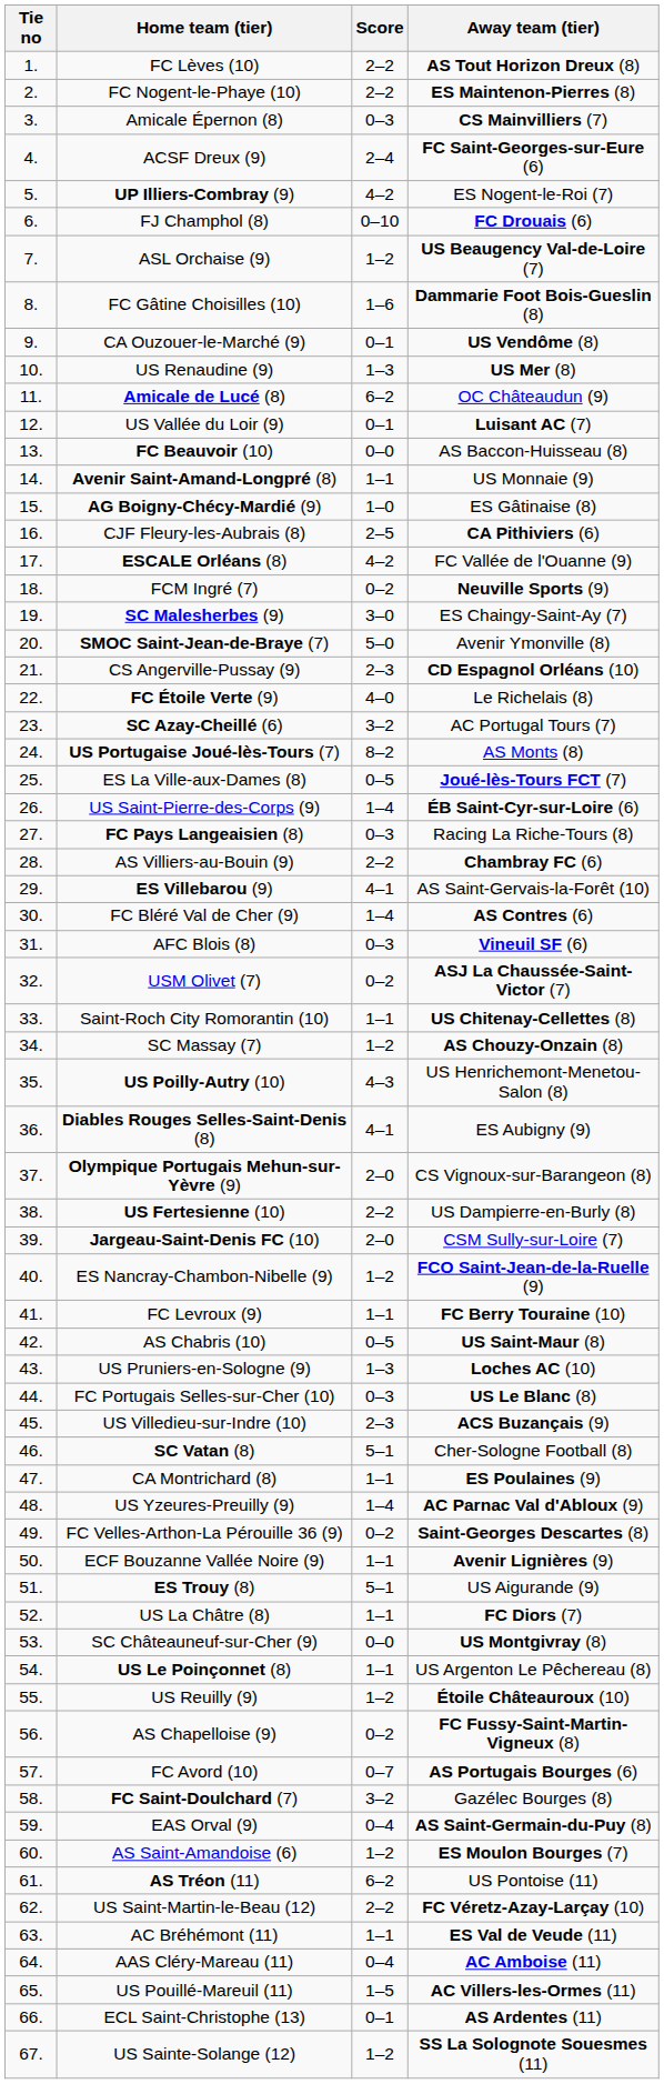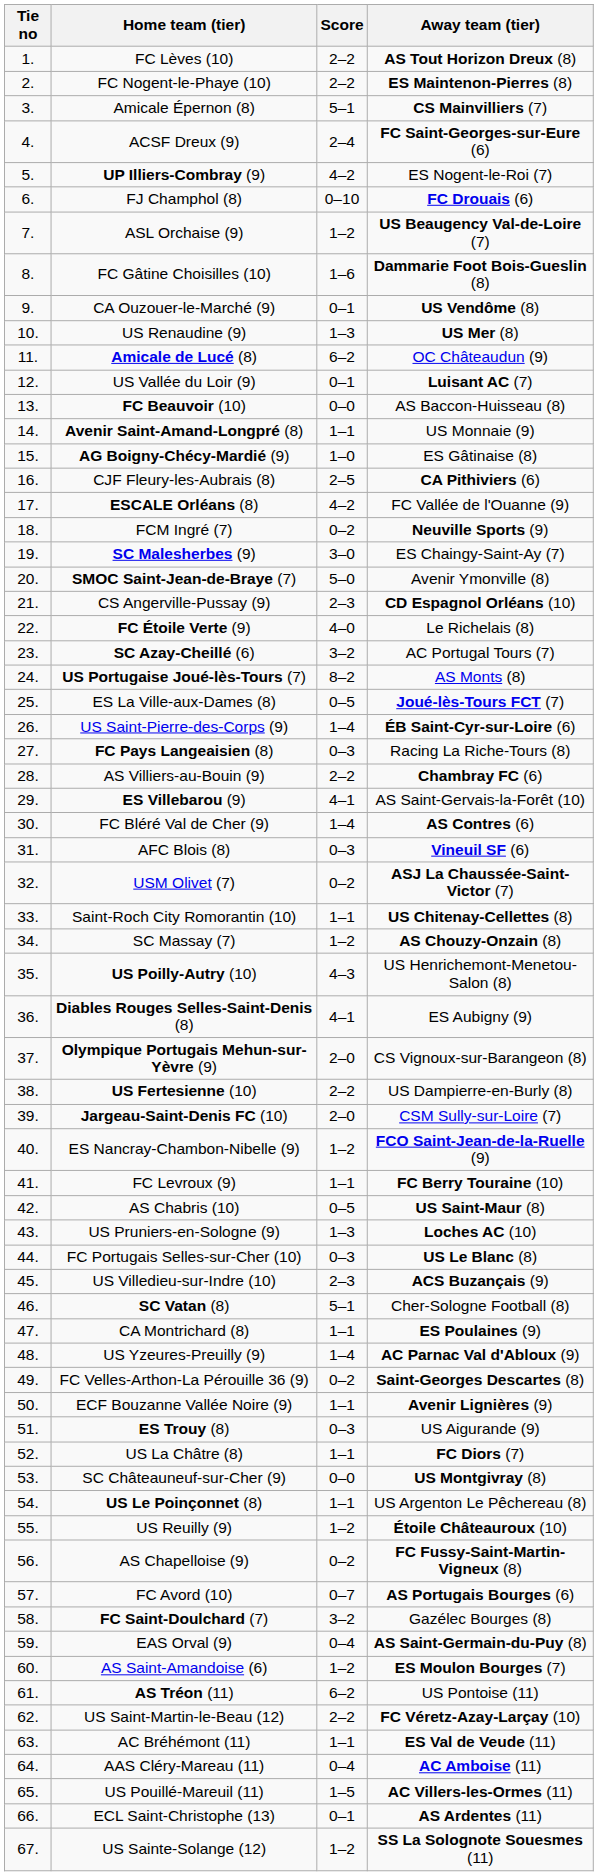Amicale Épernon (8) | Score: 0–3 -> 5–1
ES Trouy (8) | Score: 5–1 -> 0–3
